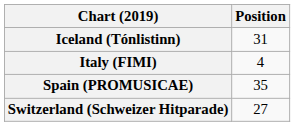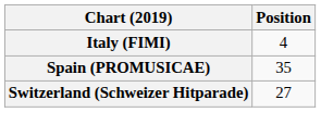- row: Iceland (Tónlistinn) | 31
